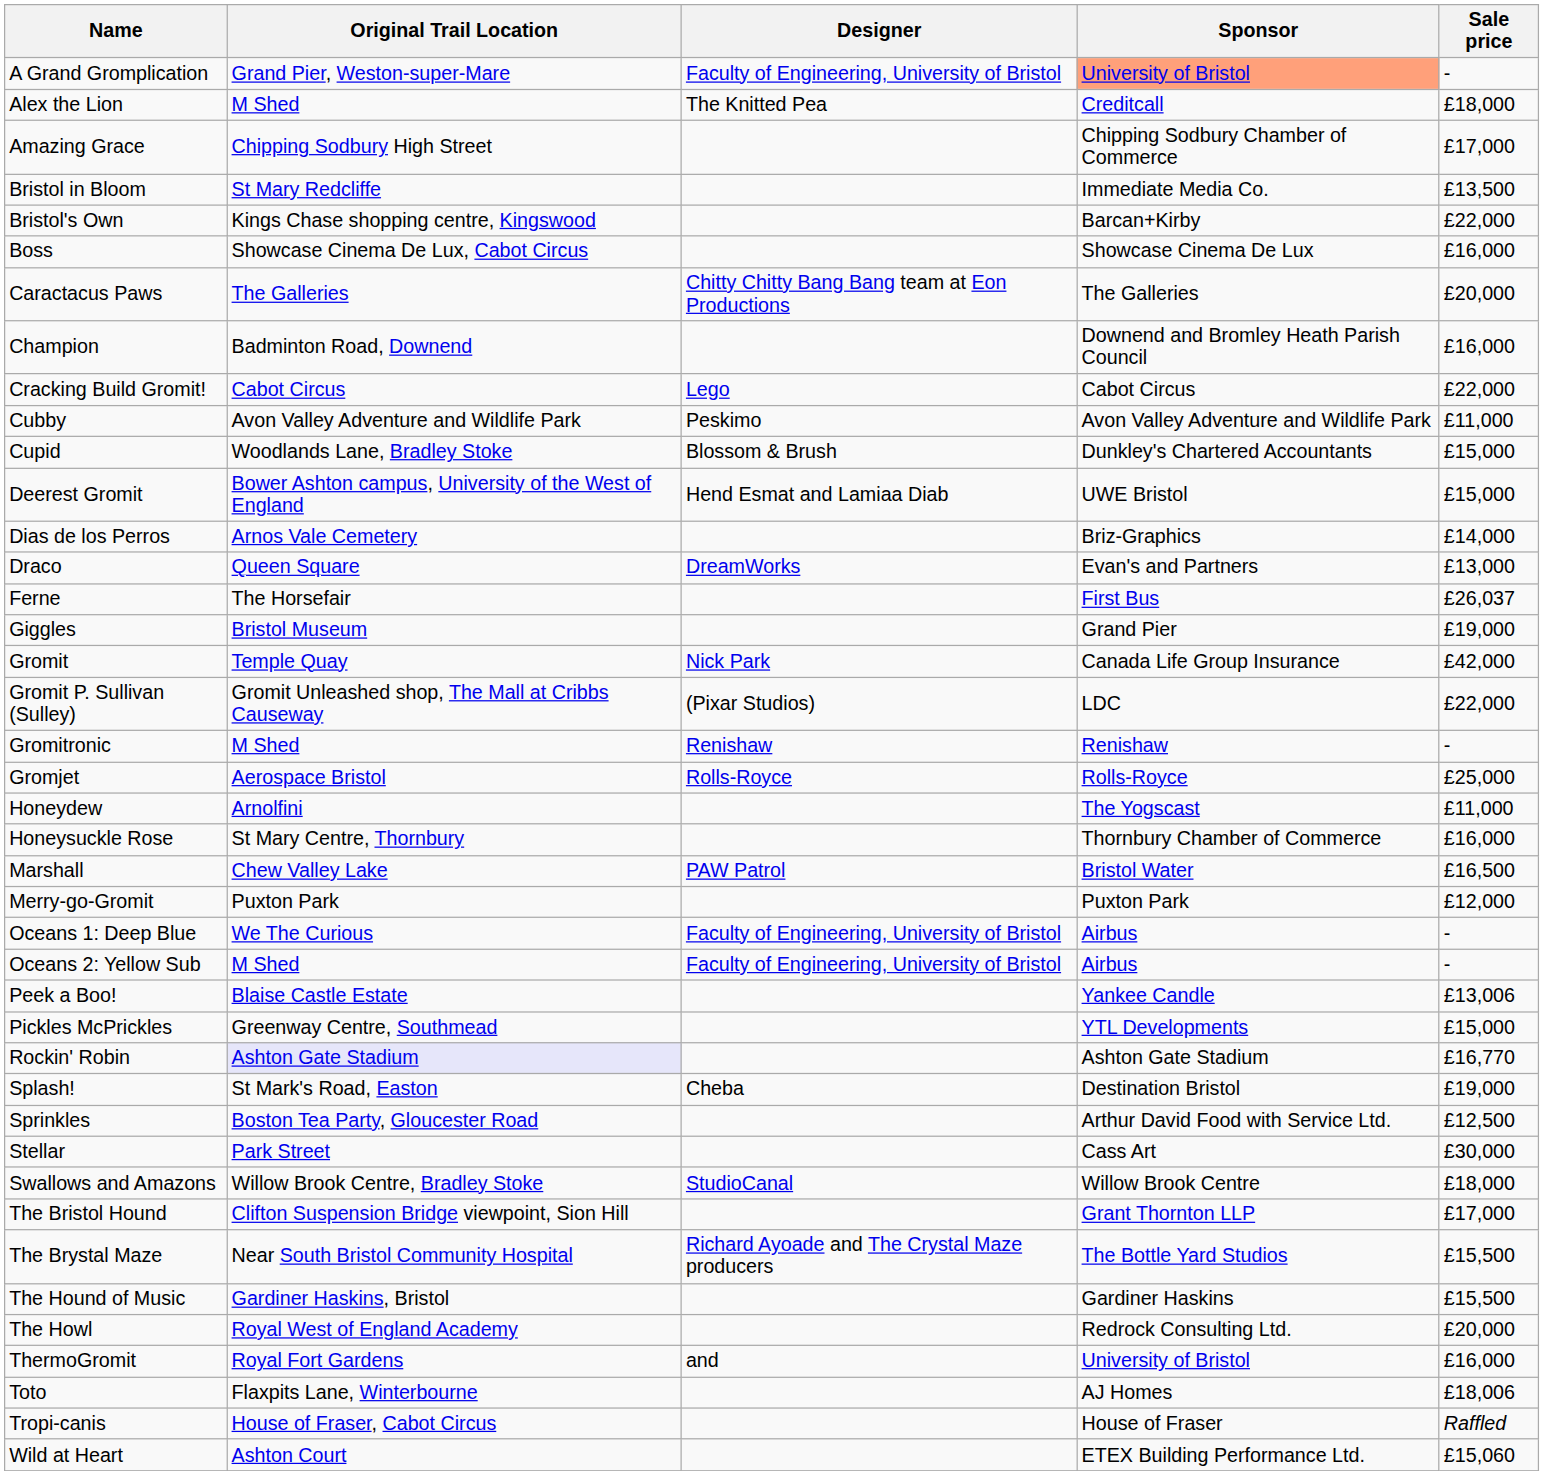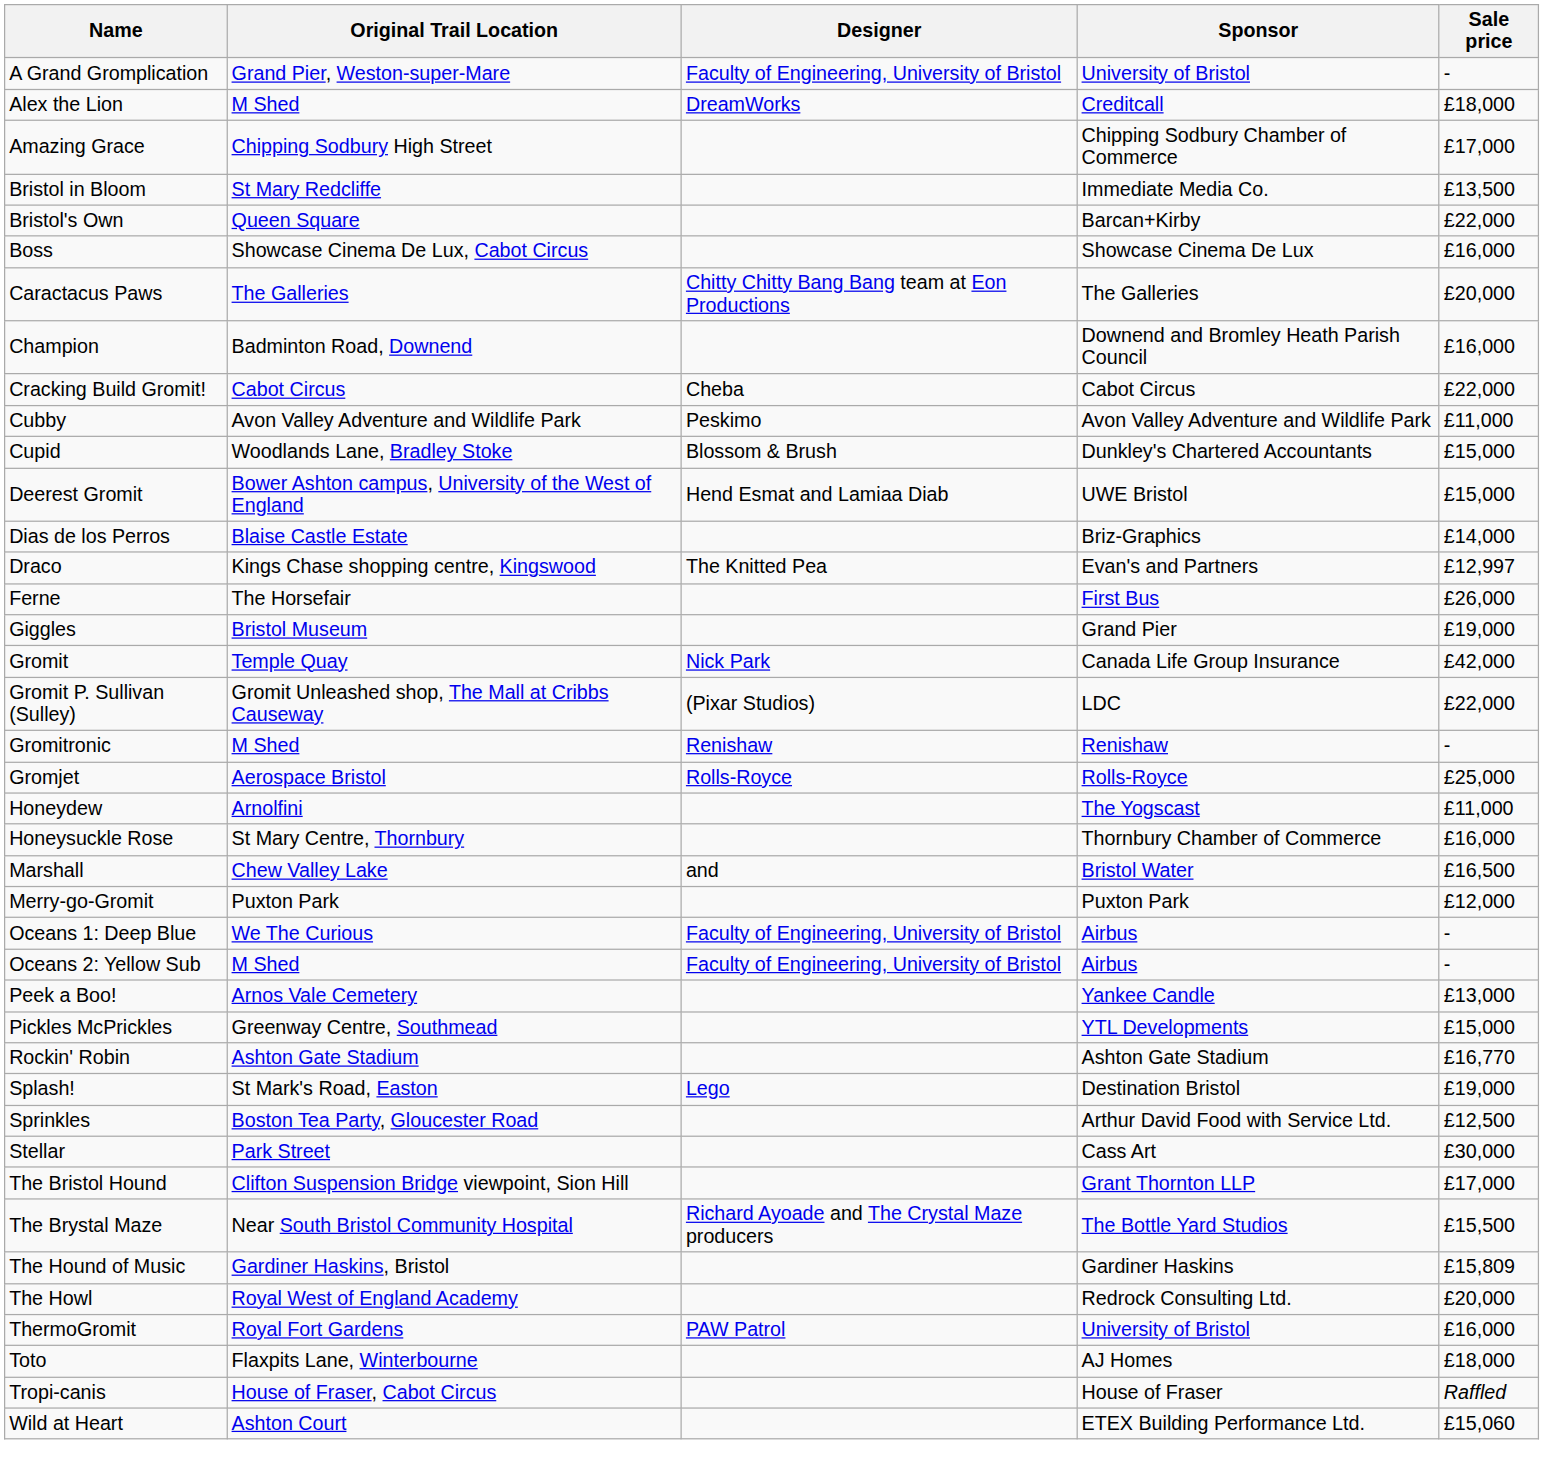A Grand Gromplication | Sponsor: lightsalmon background -> no background
Alex the Lion | Designer: The Knitted Pea -> DreamWorks
Bristol's Own | Original Trail Location: Kings Chase shopping centre, Kingswood -> Queen Square
Cracking Build Gromit! | Designer: Lego -> Cheba
Dias de los Perros | Original Trail Location: Arnos Vale Cemetery -> Blaise Castle Estate
Draco | Original Trail Location: Queen Square -> Kings Chase shopping centre, Kingswood
Draco | Designer: DreamWorks -> The Knitted Pea
Draco | Sale price: £13,000 -> £12,997
Ferne | Sale price: £26,037 -> £26,000
Marshall | Designer: PAW Patrol -> and
Peek a Boo! | Original Trail Location: Blaise Castle Estate -> Arnos Vale Cemetery
Peek a Boo! | Sale price: £13,006 -> £13,000
Rockin' Robin | Original Trail Location: lavender background -> no background
Splash! | Designer: Cheba -> Lego
- row: Swallows and Amazons | Willow Brook Centre, Bradley Stoke | StudioCanal | Willow Brook Centre | £18,000
The Hound of Music | Sale price: £15,500 -> £15,809
ThermoGromit | Designer: and -> PAW Patrol
Toto | Sale price: £18,006 -> £18,000
